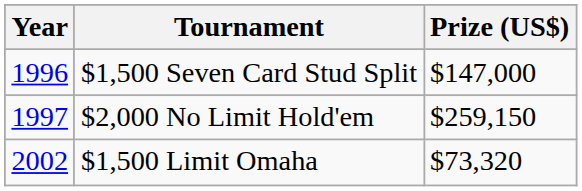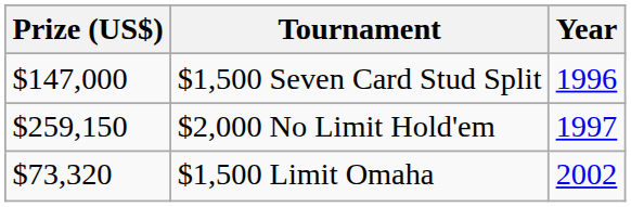columns swapped: Year <-> Prize (US$)
